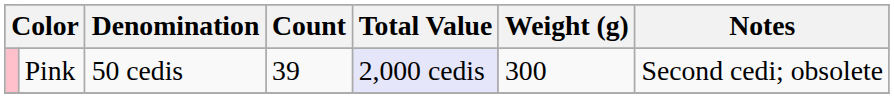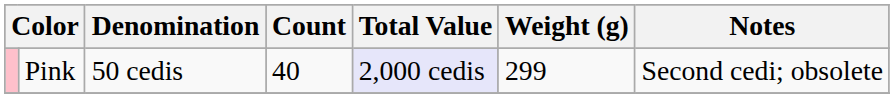Pink | Count: 39 -> 40
Pink | Weight (g): 300 -> 299
